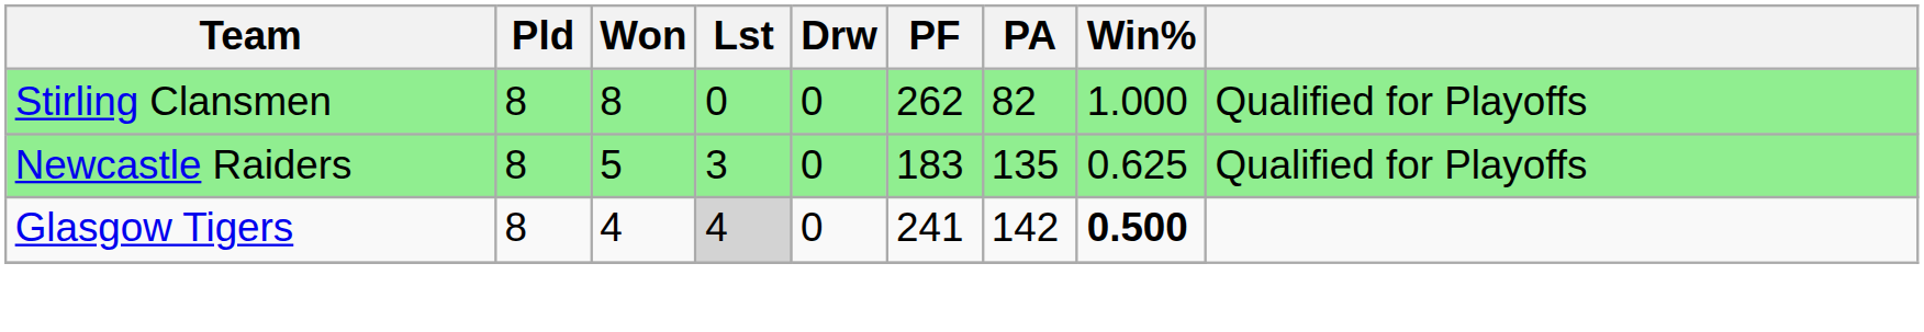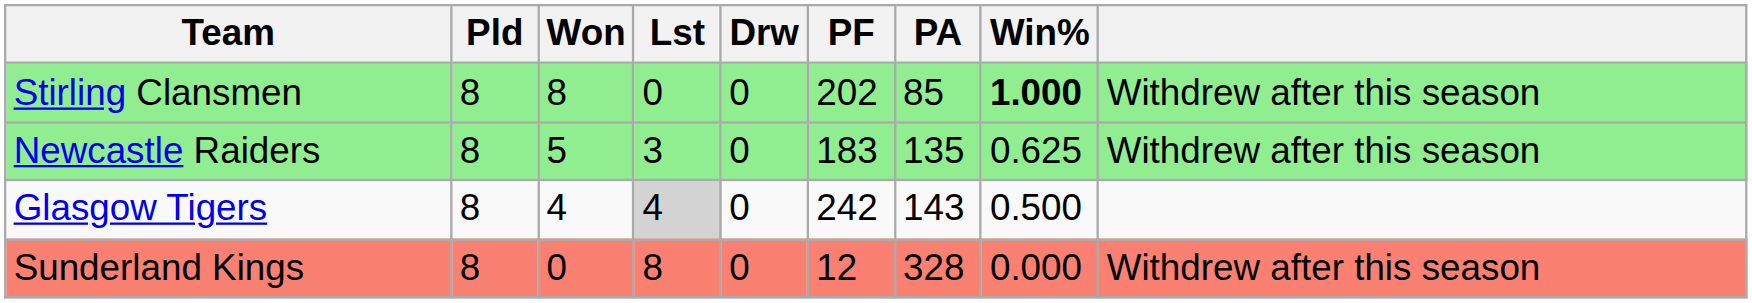Stirling Clansmen | PF: 262 -> 202
Stirling Clansmen | PA: 82 -> 85
Stirling Clansmen | Win%: normal -> bold
Stirling Clansmen | column 9: Qualified for Playoffs -> Withdrew after this season
Newcastle Raiders | column 9: Qualified for Playoffs -> Withdrew after this season
Glasgow Tigers | PF: 241 -> 242
Glasgow Tigers | PA: 142 -> 143
Glasgow Tigers | Win%: bold -> normal
+ row: Sunderland Kings | 8 | 0 | 8 | 0 | 12 | 328 | 0.000 | Withdrew after this season
